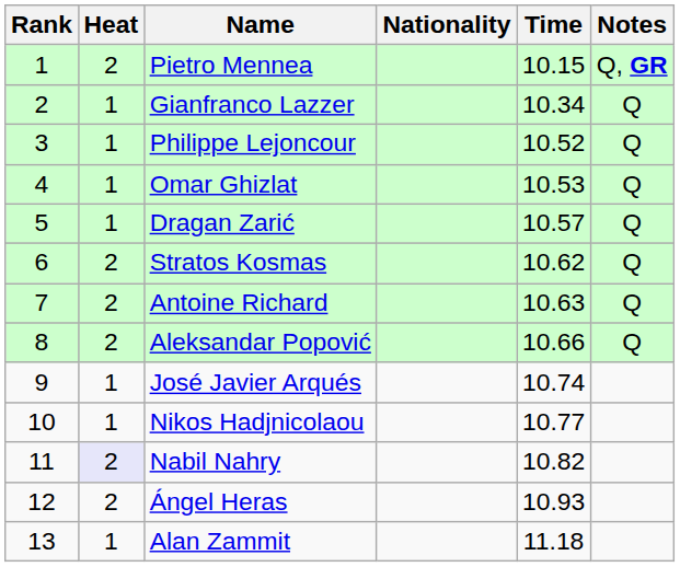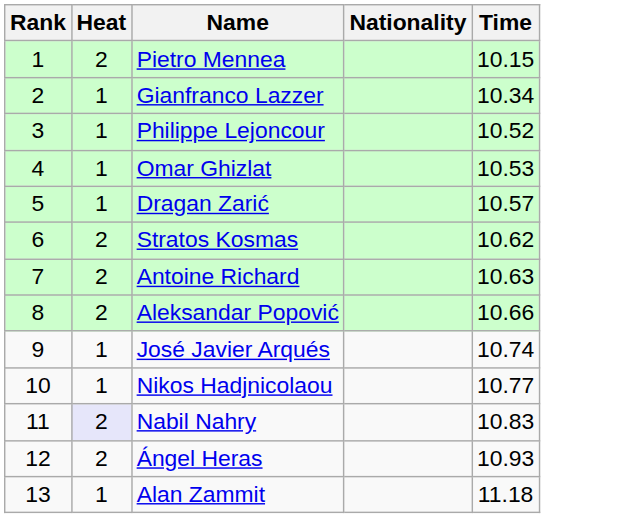- column: Notes | Q, GR | Q | Q | Q | Q | Q | Q | Q
Nabil Nahry | Time: 10.82 -> 10.83
